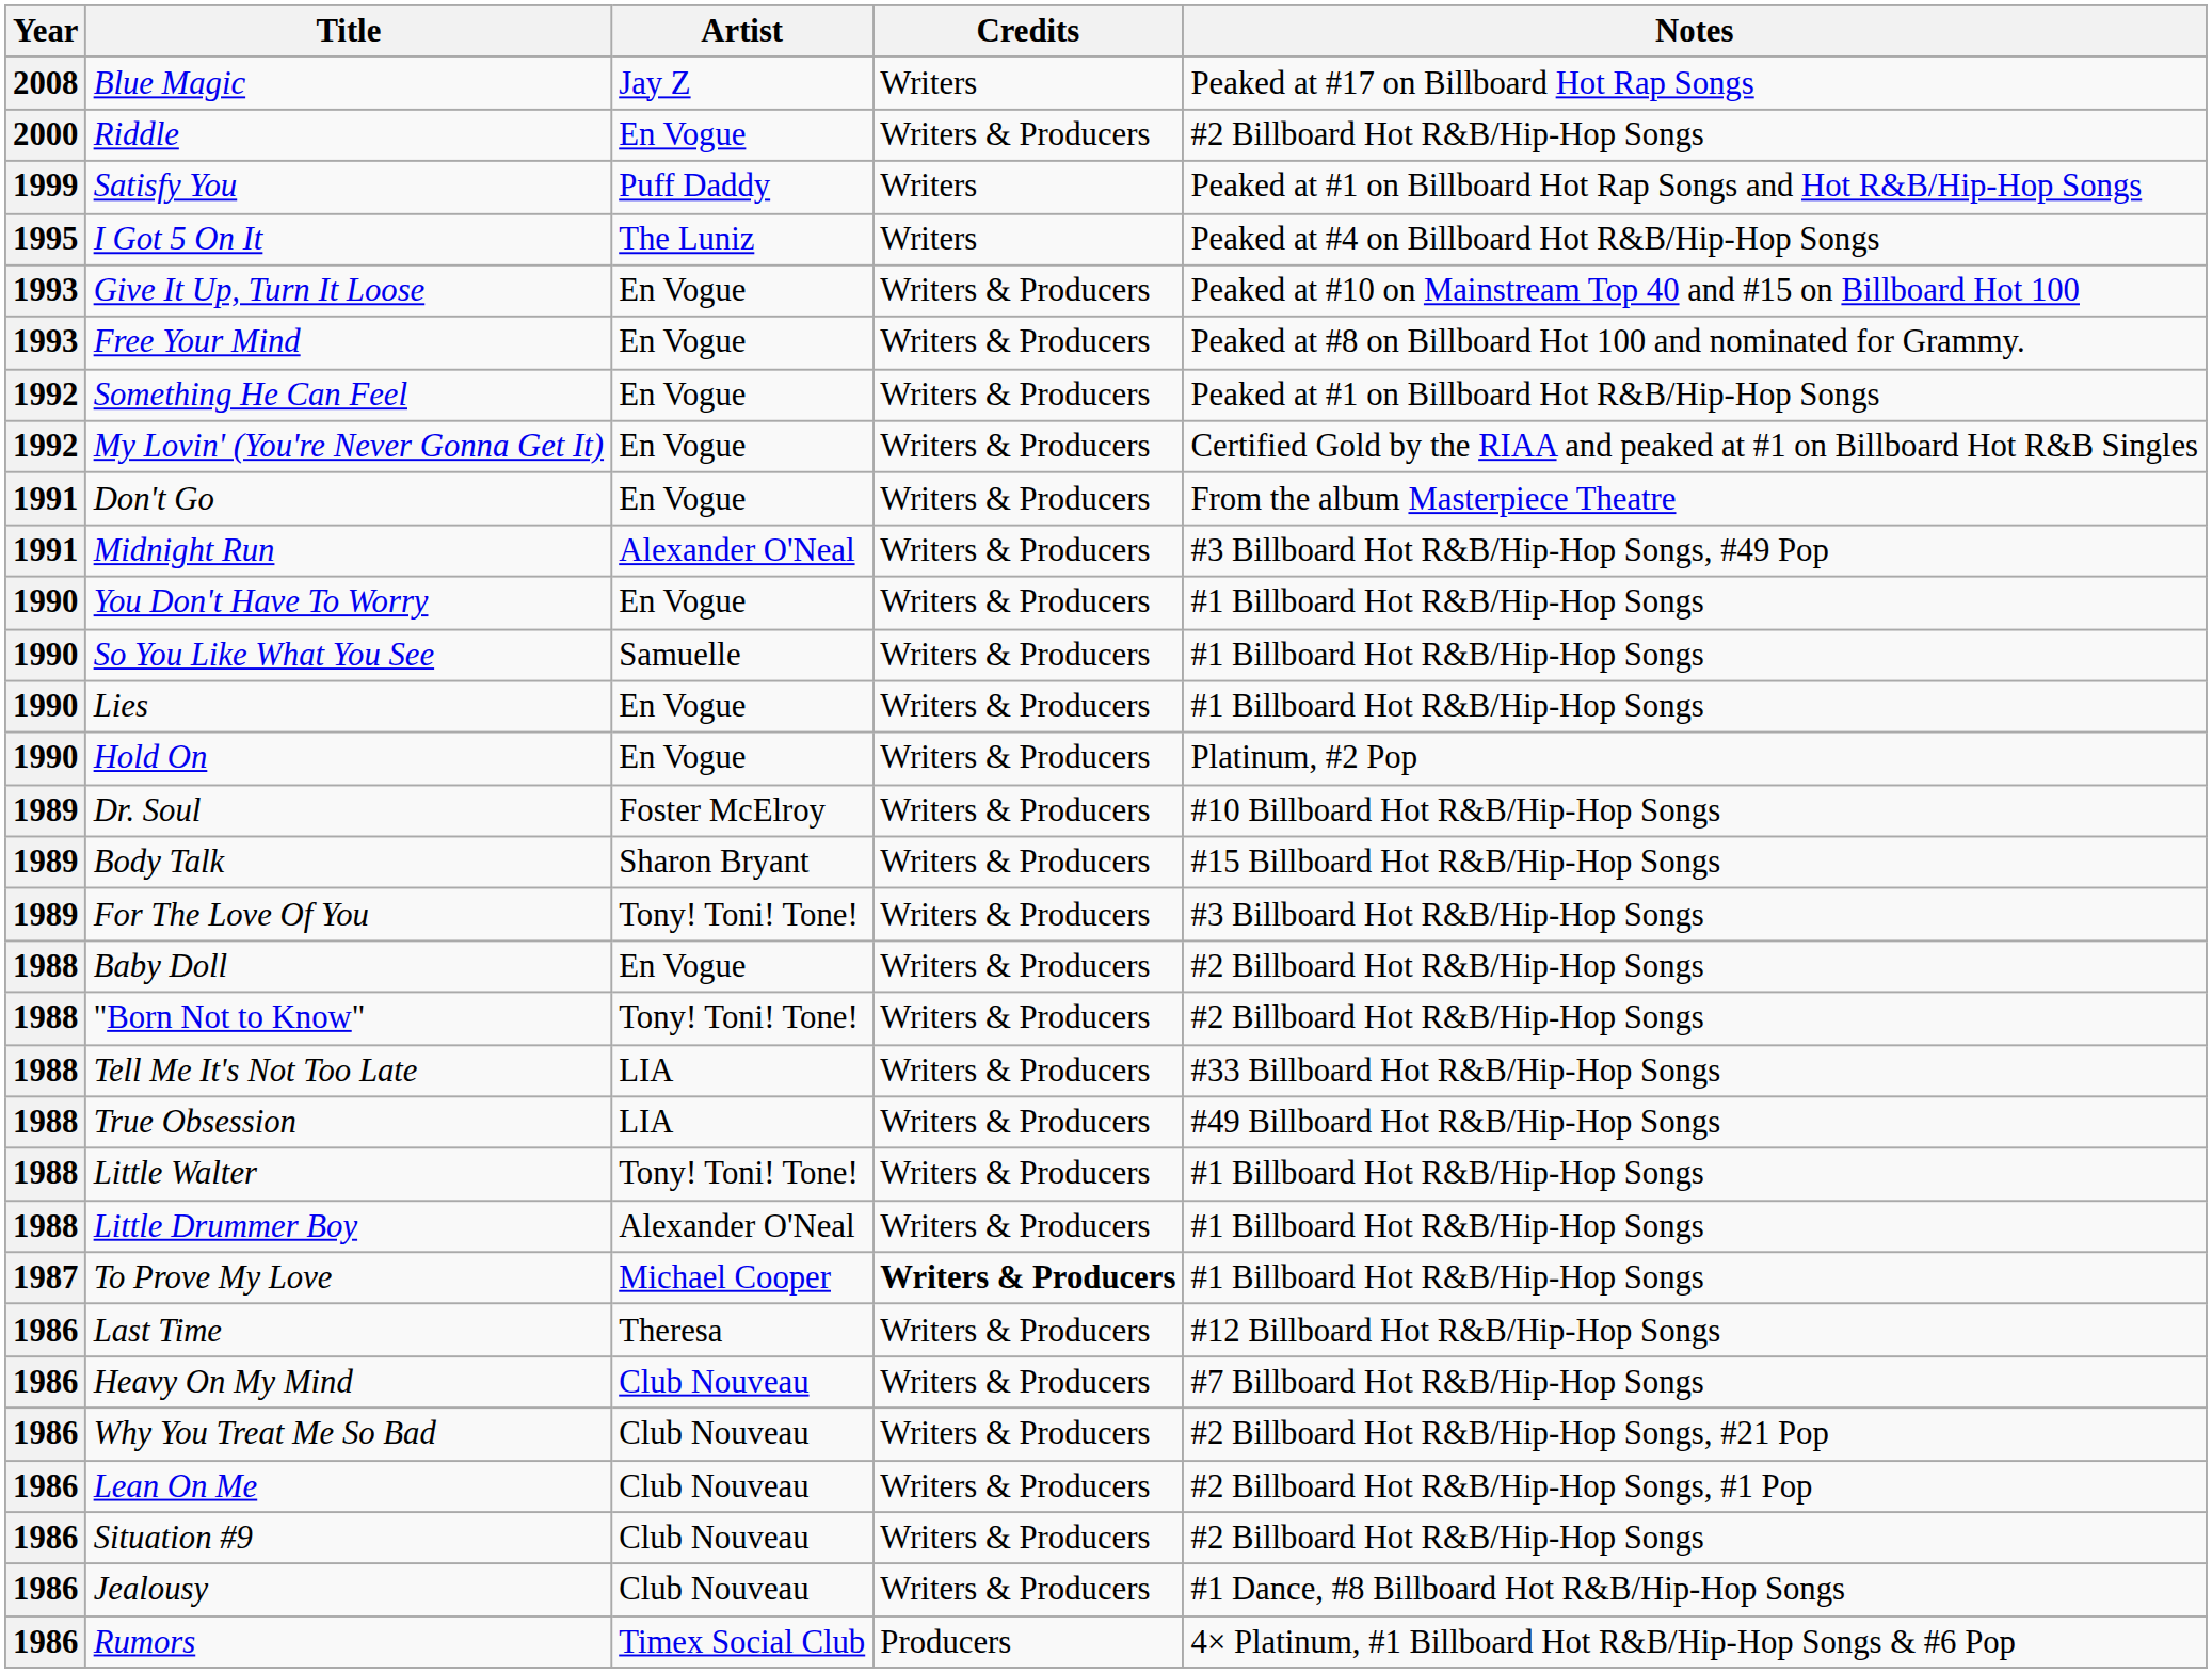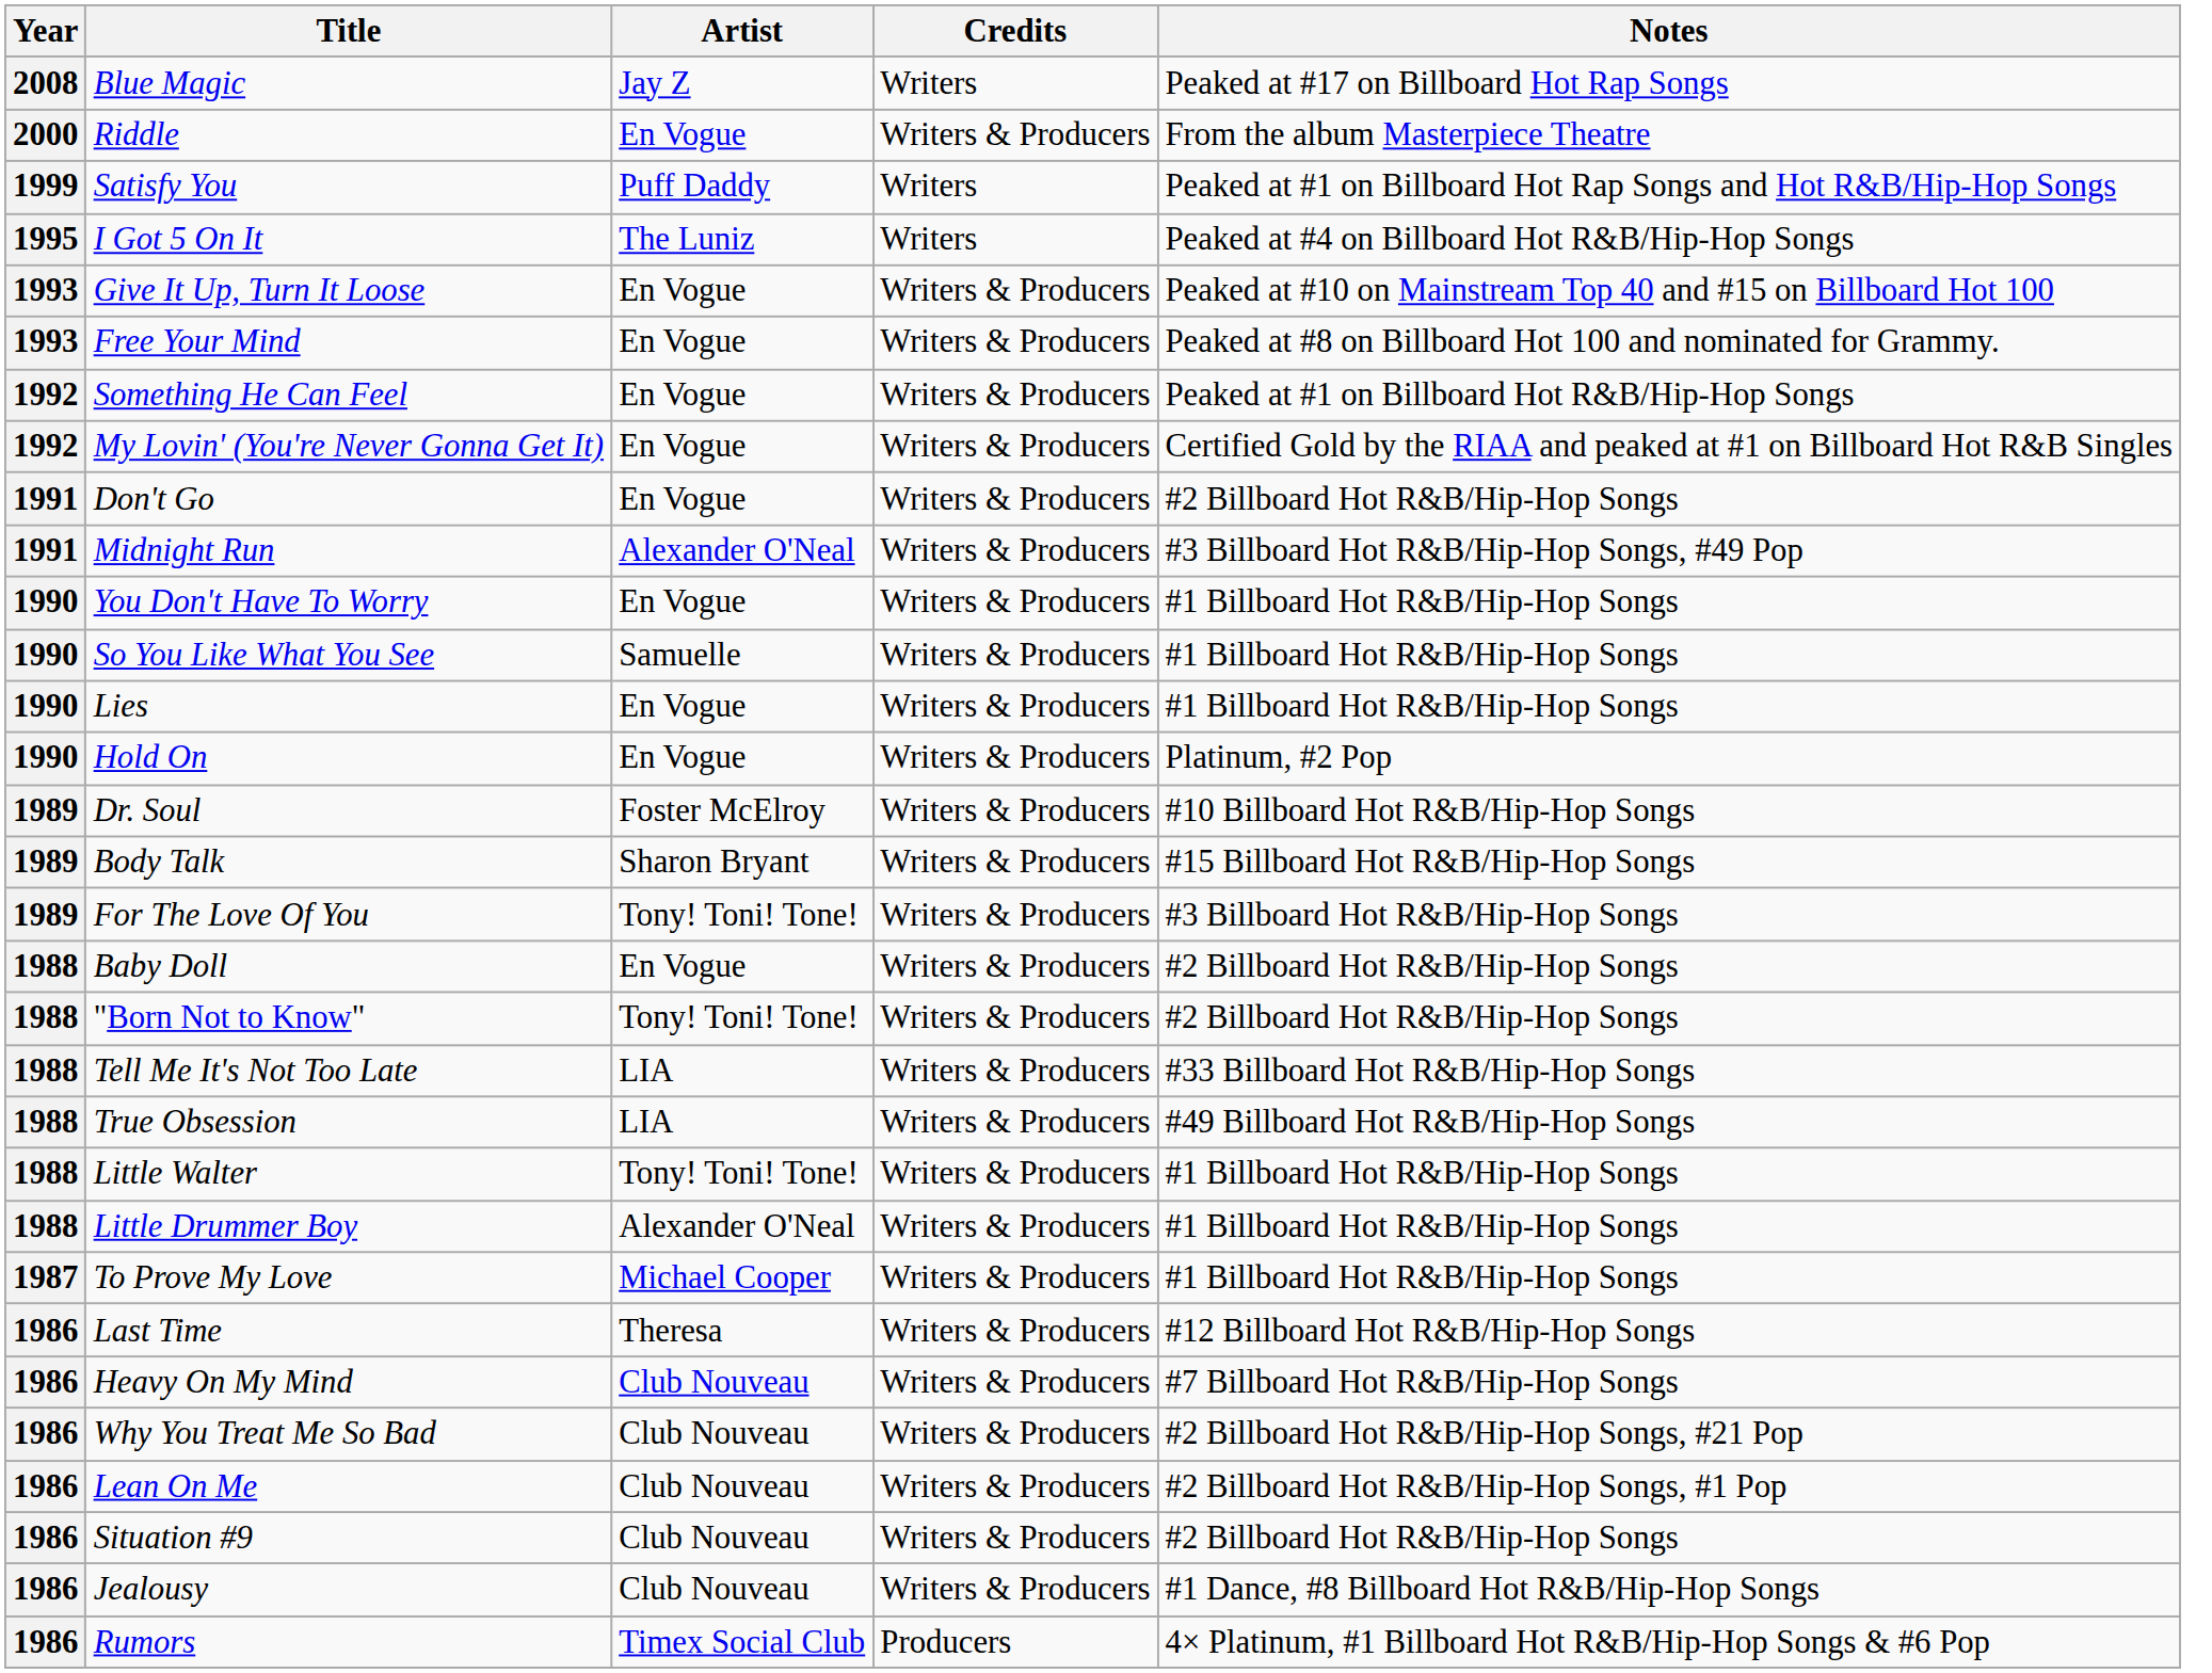Riddle | Notes: #2 Billboard Hot R&B/Hip-Hop Songs -> From the album Masterpiece Theatre
Don't Go | Notes: From the album Masterpiece Theatre -> #2 Billboard Hot R&B/Hip-Hop Songs
To Prove My Love | Credits: bold -> normal
